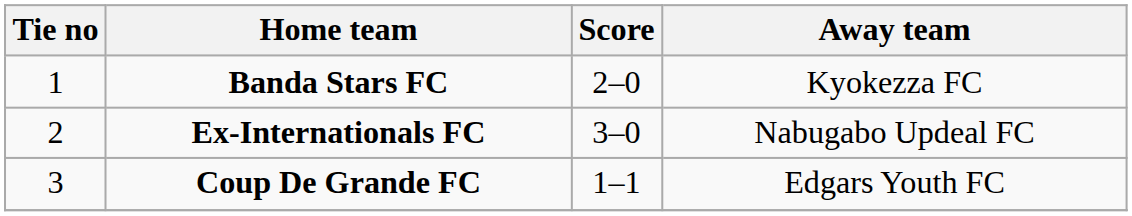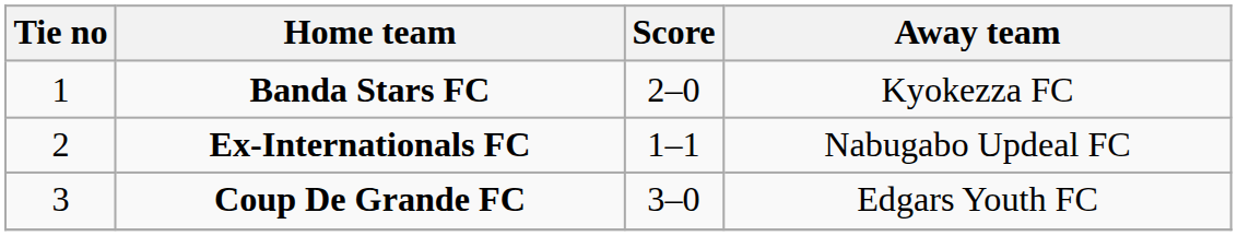Ex-Internationals FC | Score: 3–0 -> 1–1
Coup De Grande FC | Score: 1–1 -> 3–0
